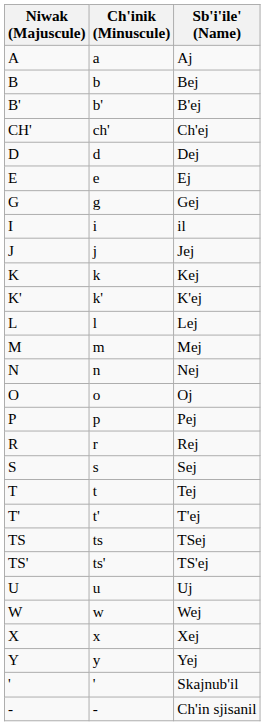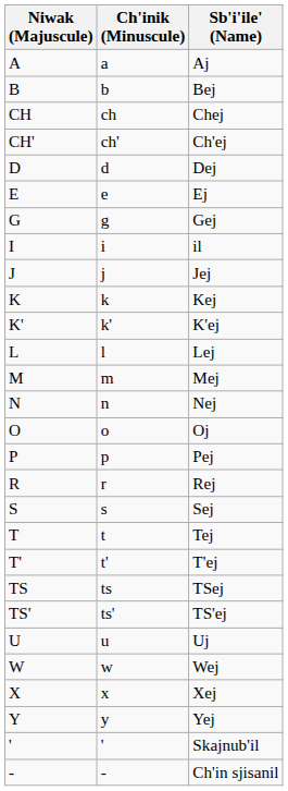- row: B' | b' | B'ej
+ row: CH | ch | Chej
